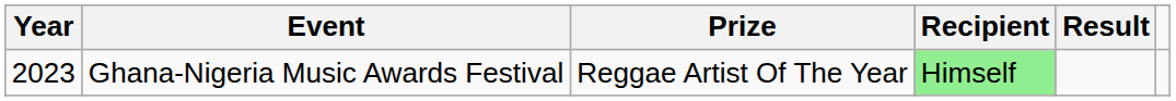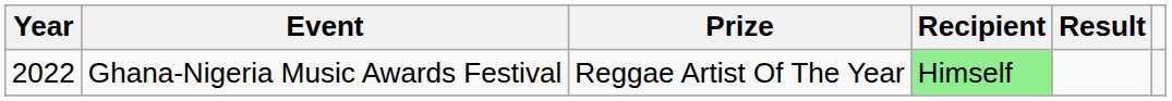Ghana-Nigeria Music Awards Festival | Year: 2023 -> 2022
